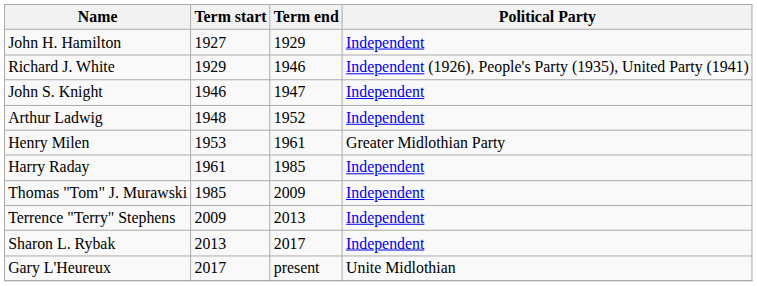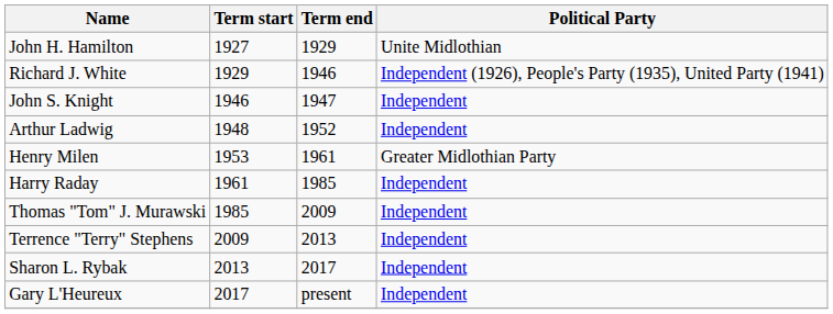John H. Hamilton | Political Party: Independent -> Unite Midlothian
Gary L'Heureux | Political Party: Unite Midlothian -> Independent
